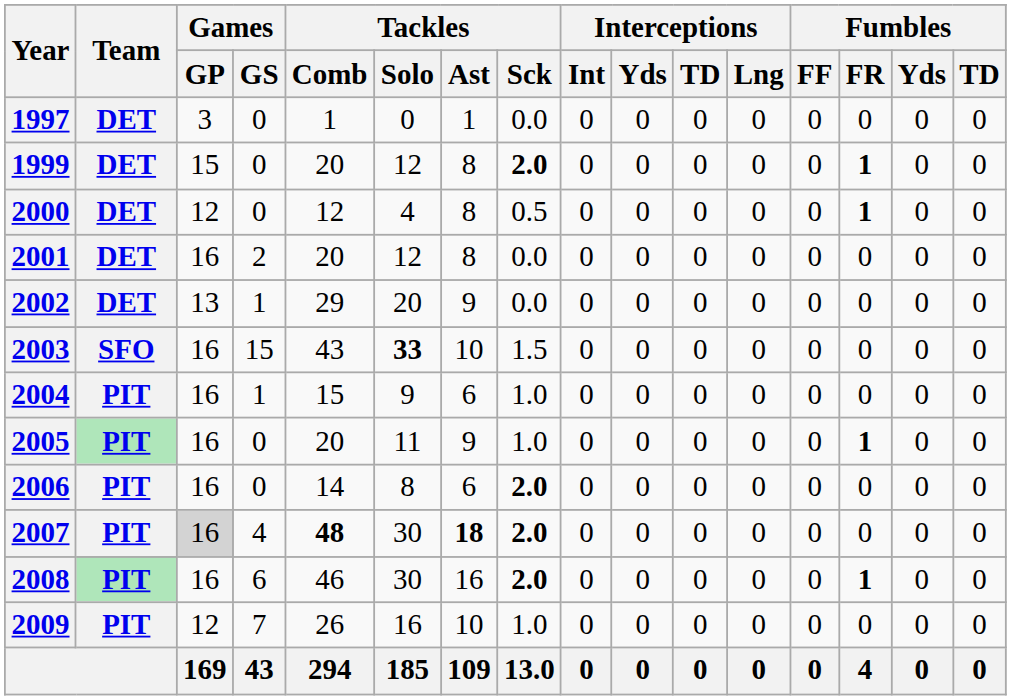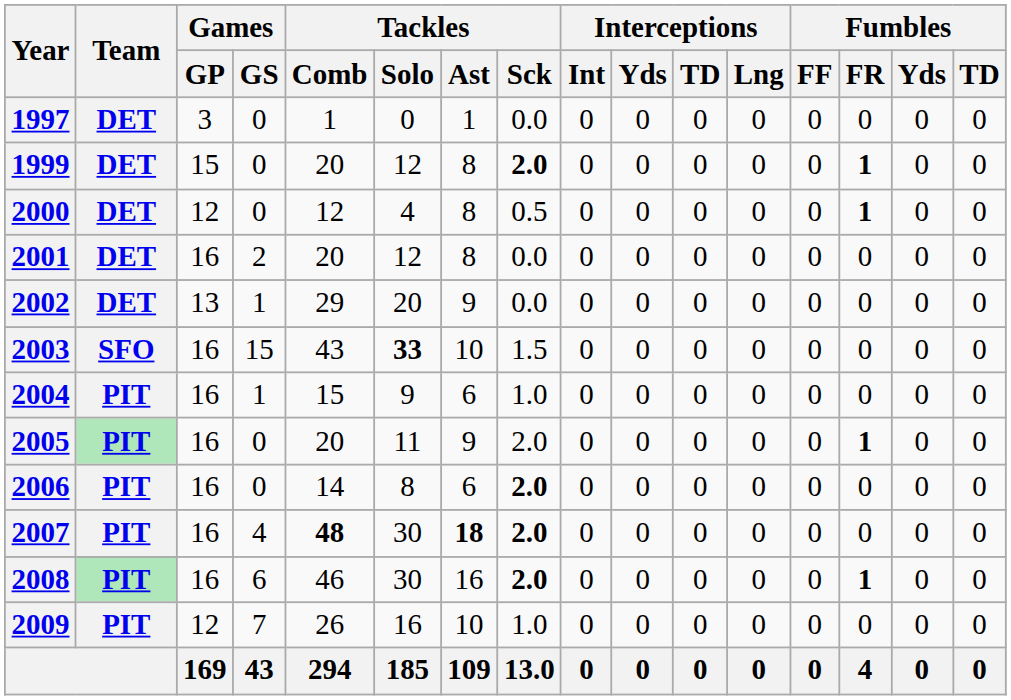2005 | Tackles / Sck: 1.0 -> 2.0
2007 | Games / GP: lightgrey background -> no background
